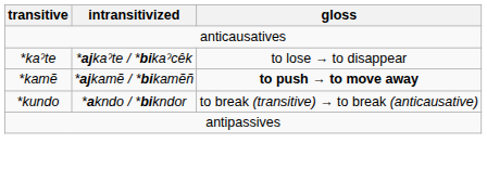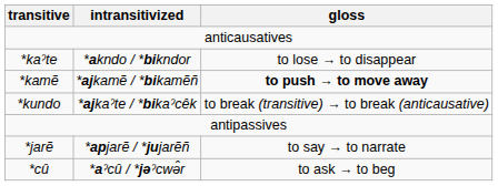*kaˀte | intransitivized: *ajkaˀte / *bikaˀcêk -> *akndo / *bikndor
*kundo | intransitivized: *akndo / *bikndor -> *ajkaˀte / *bikaˀcêk
+ row: *jarẽ | *apjarẽ / *jujarẽñ | to say → to narrate
+ row: *cû | *aˀcû / *jəˀcwə̂r | to ask → to beg
